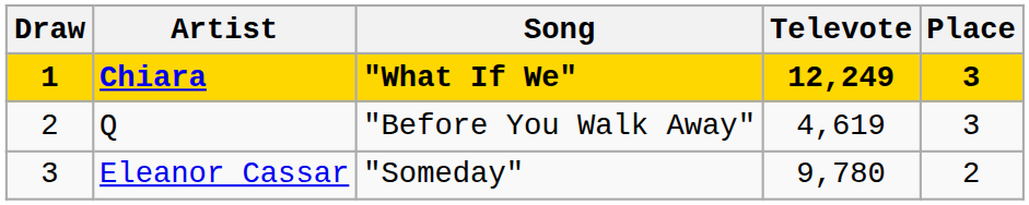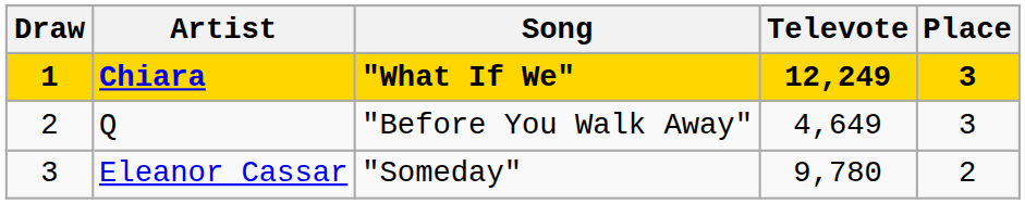Q | Televote: 4,619 -> 4,649
